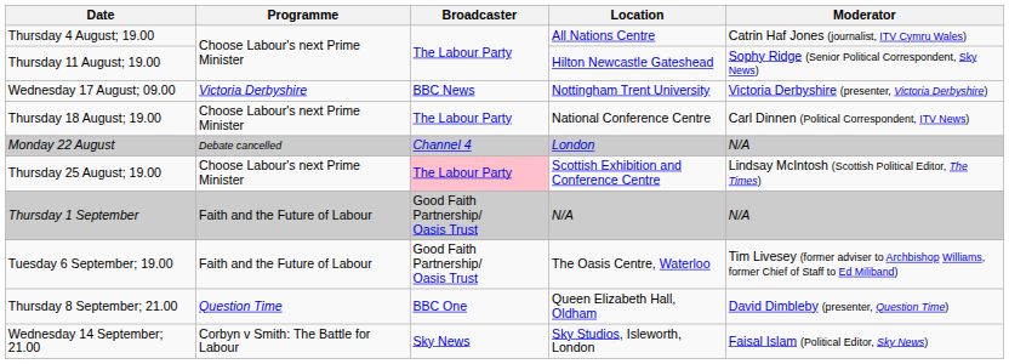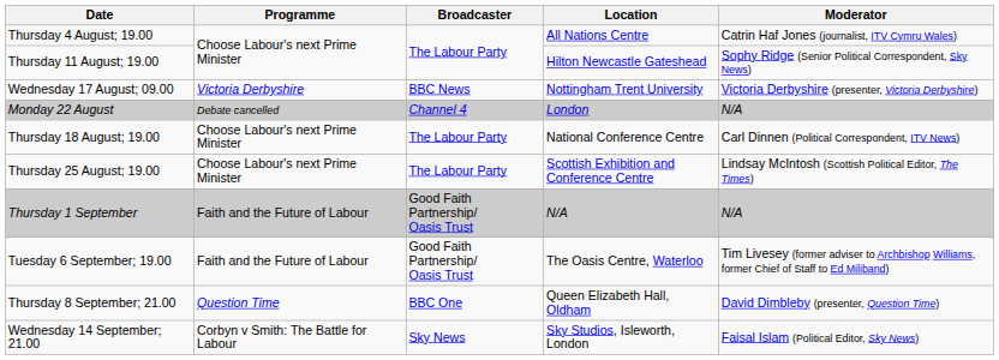rows swapped: Thursday 18 August; 19.00 <-> Monday 22 August
Thursday 25 August; 19.00 | Broadcaster: pink background -> no background
